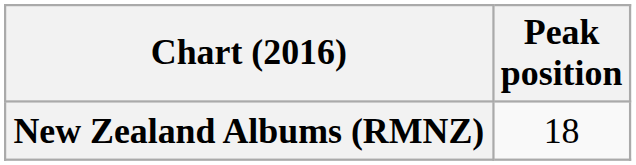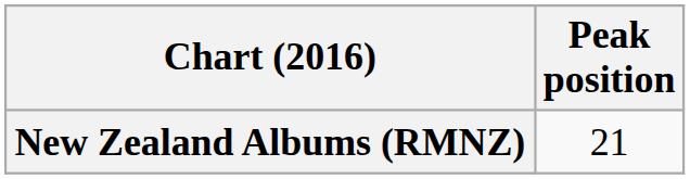New Zealand Albums (RMNZ) | Peak position: 18 -> 21
